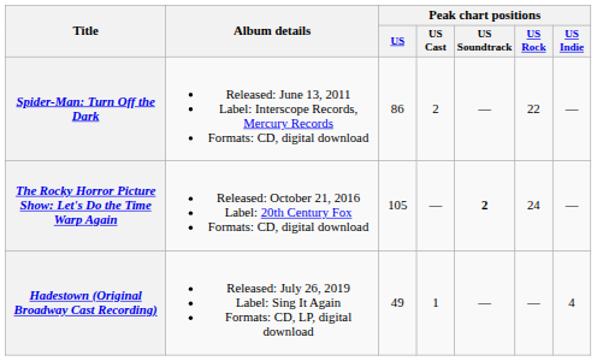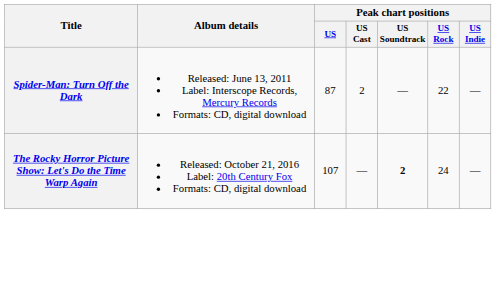Spider-Man: Turn Off the Dark | Peak chart positions / US: 86 -> 87
The Rocky Horror Picture Show: Let's Do the Time Warp Again | Peak chart positions / US: 105 -> 107
- row: Hadestown (Original Broadway Cast Recording) | Released: July 26, 2019 Label: Sing It Again Formats: CD, LP, digital download | 49 | 1 | — | — | 4
